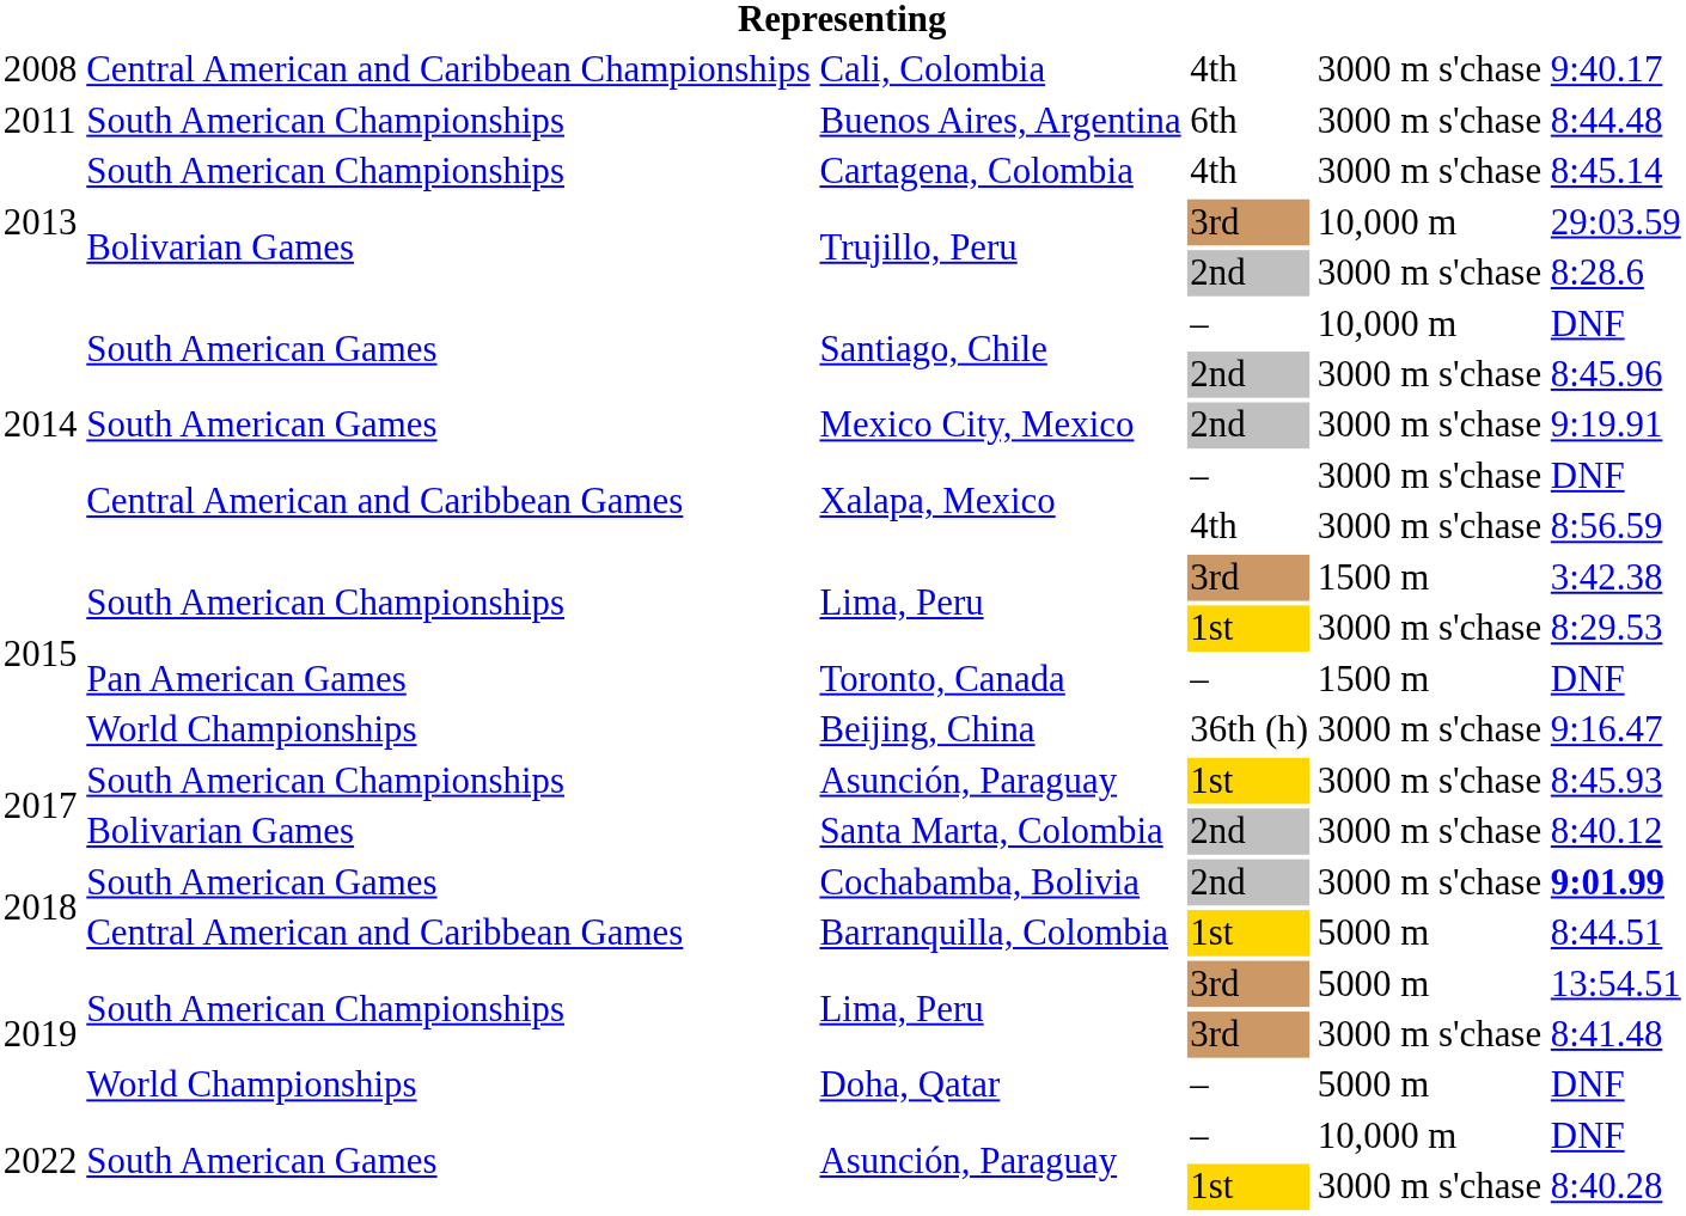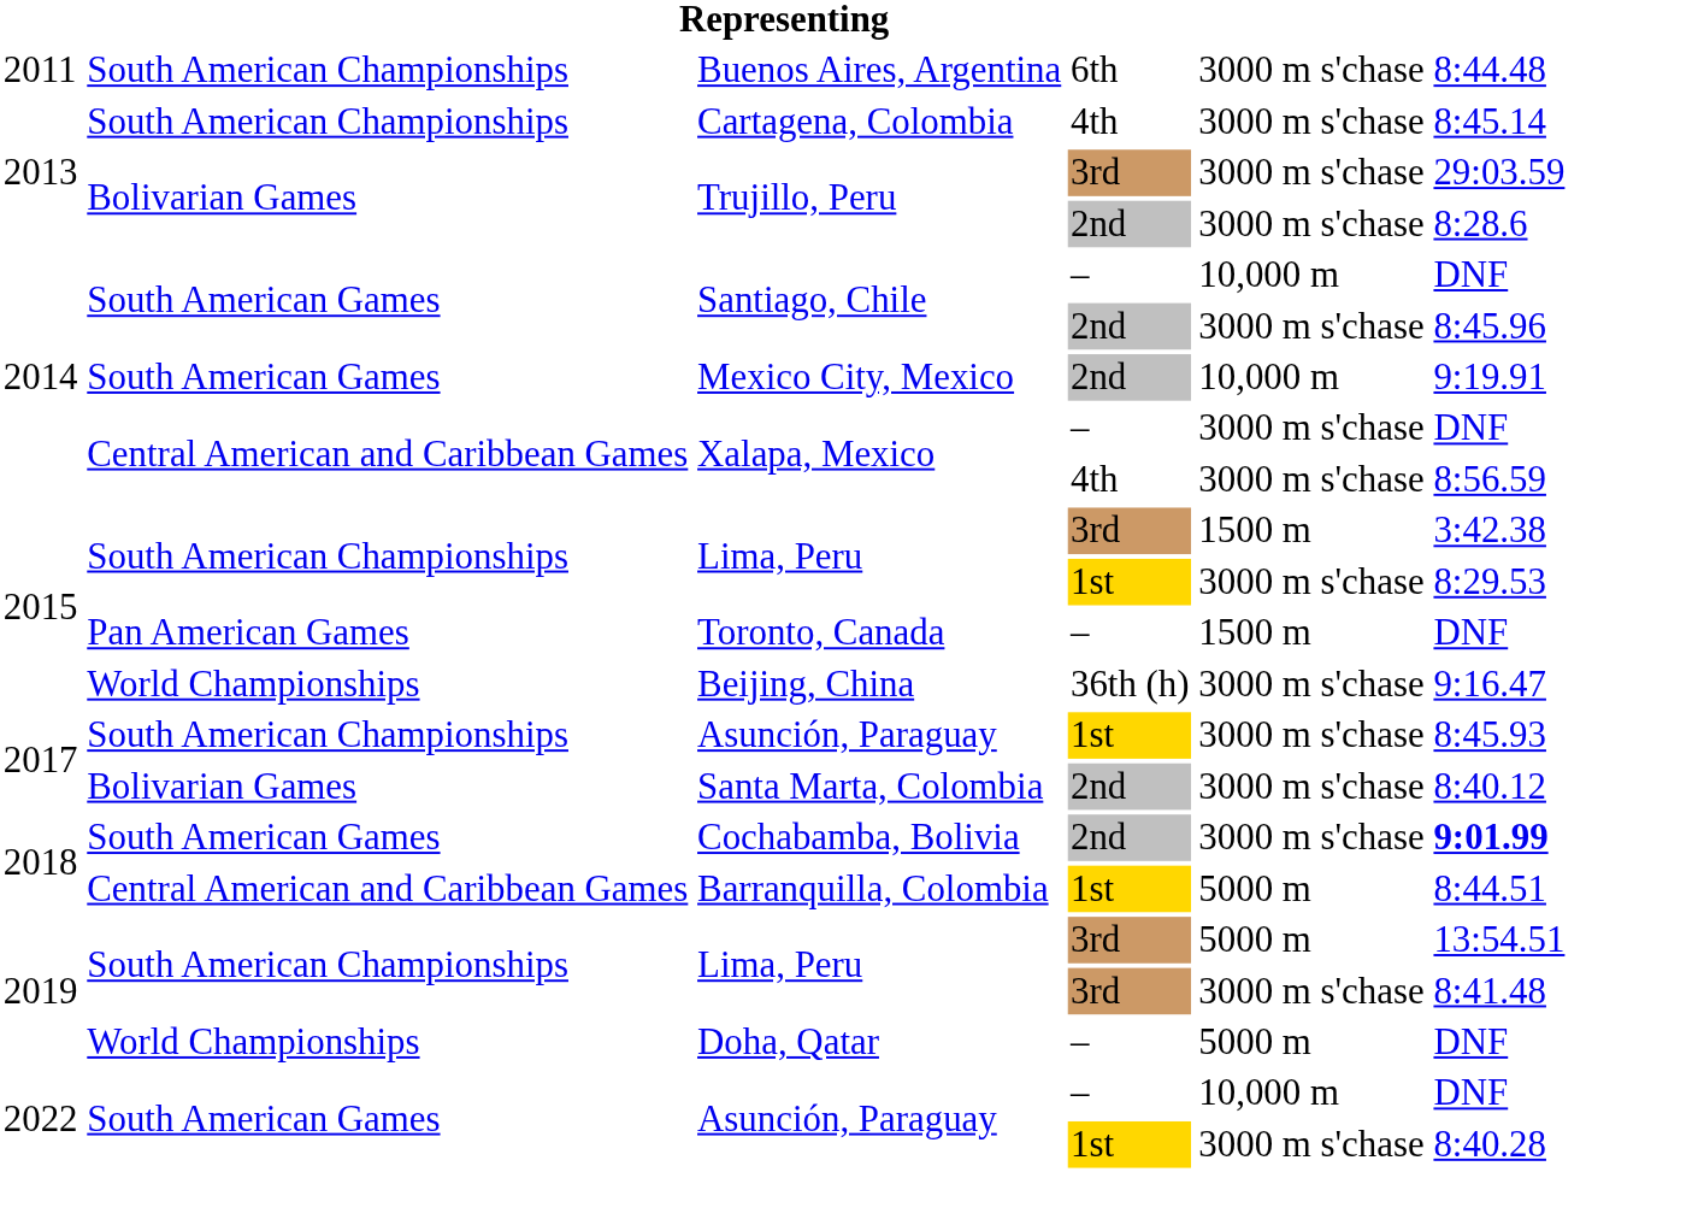- row: 2008 | Central American and Caribbean Championships | Cali, Colombia | 4th | 3000 m s'chase | 9:40.17
Trujillo, Peru / 3rd | column 5: 10,000 m -> 3000 m s'chase
Mexico City, Mexico | column 5: 3000 m s'chase -> 10,000 m
